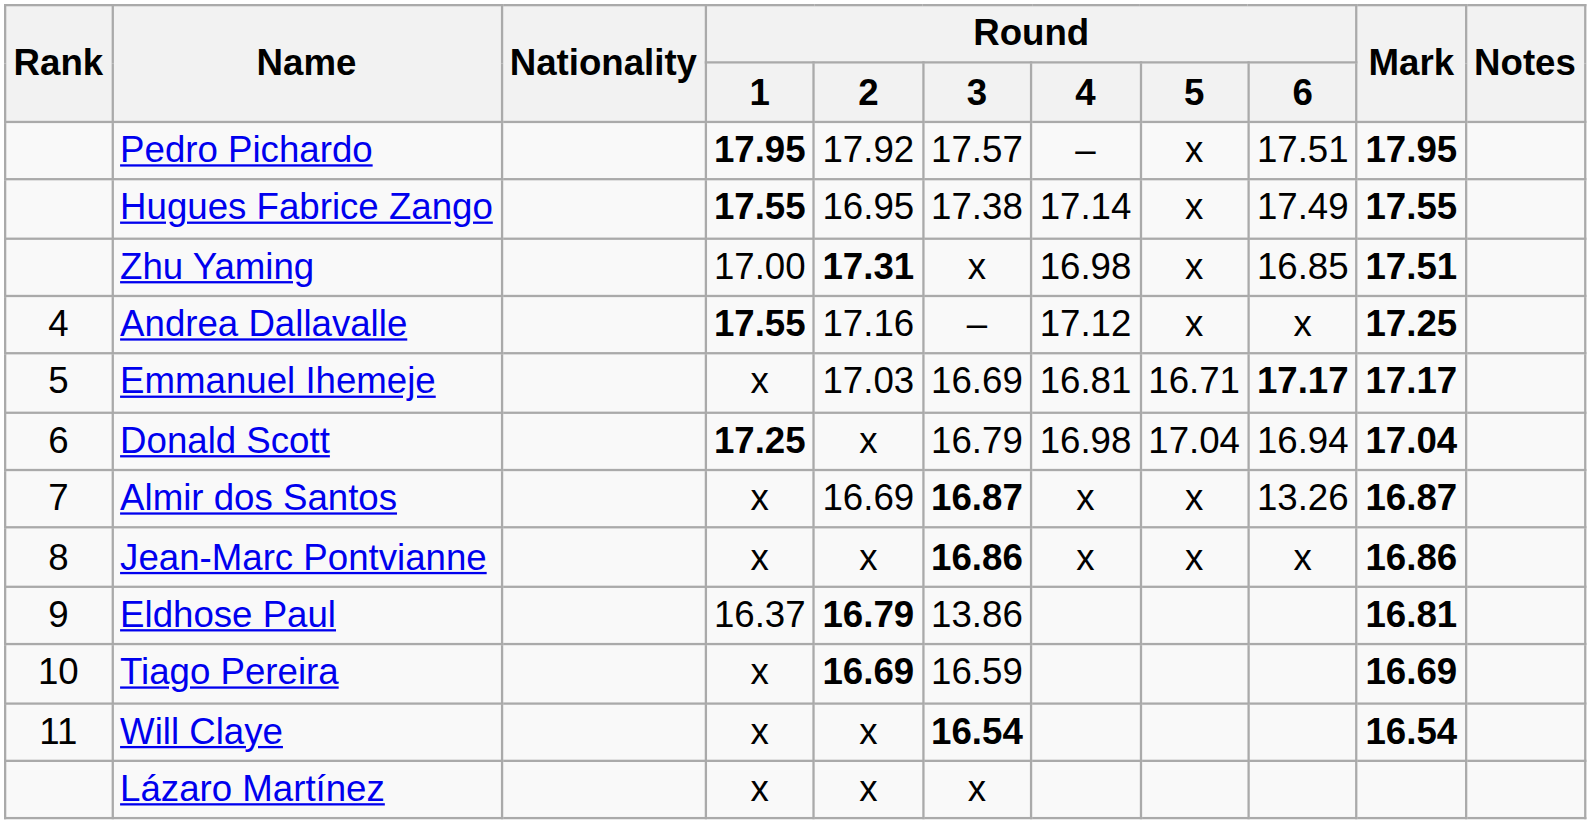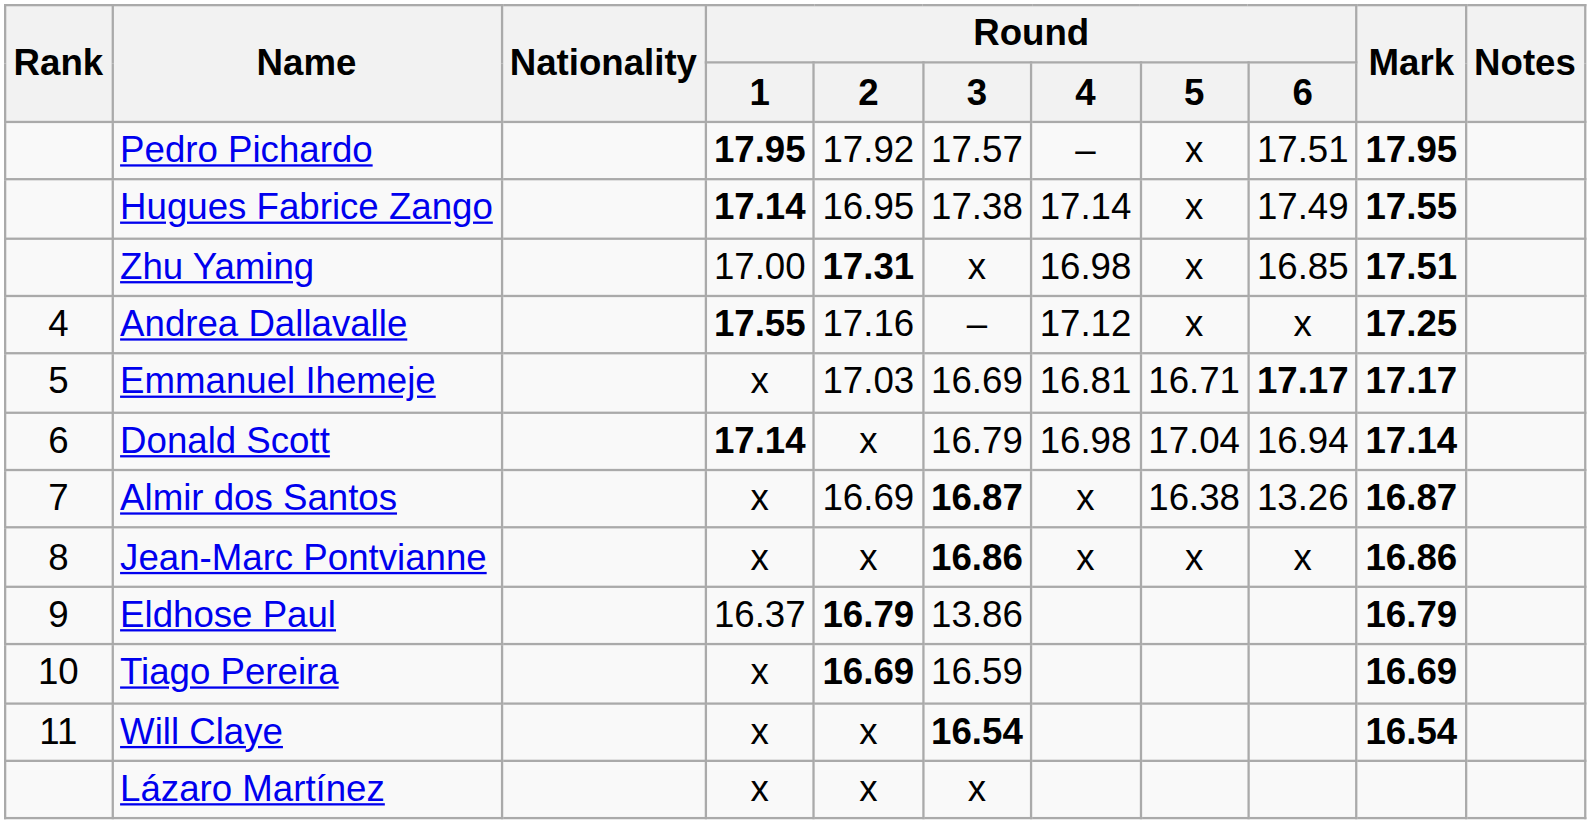Hugues Fabrice Zango | Round / 1: 17.55 -> 17.14
Donald Scott | Round / 1: 17.25 -> 17.14
Donald Scott | Mark: 17.04 -> 17.14
Almir dos Santos | Round / 5: x -> 16.38
Eldhose Paul | Mark: 16.81 -> 16.79
